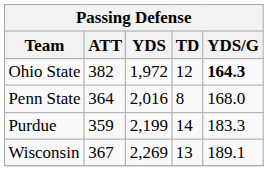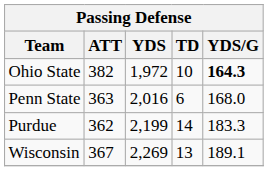Ohio State | TD: 12 -> 10
Penn State | ATT: 364 -> 363
Penn State | TD: 8 -> 6
Purdue | ATT: 359 -> 362
